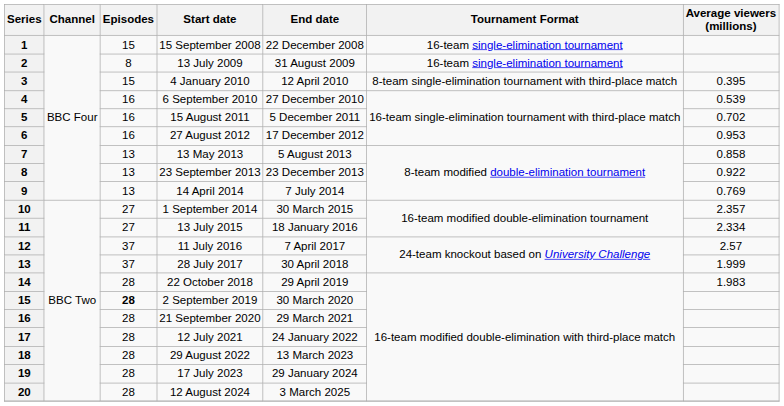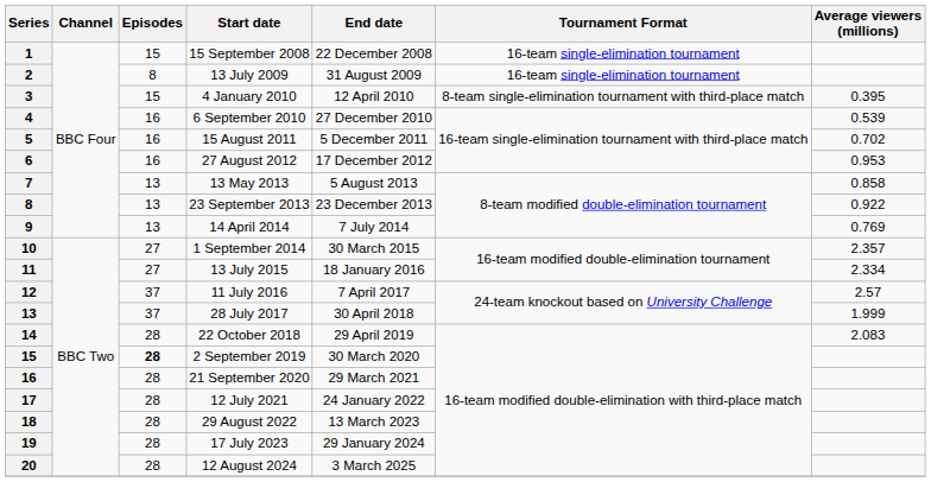22 October 2018 | Average viewers (millions): 1.983 -> 2.083
